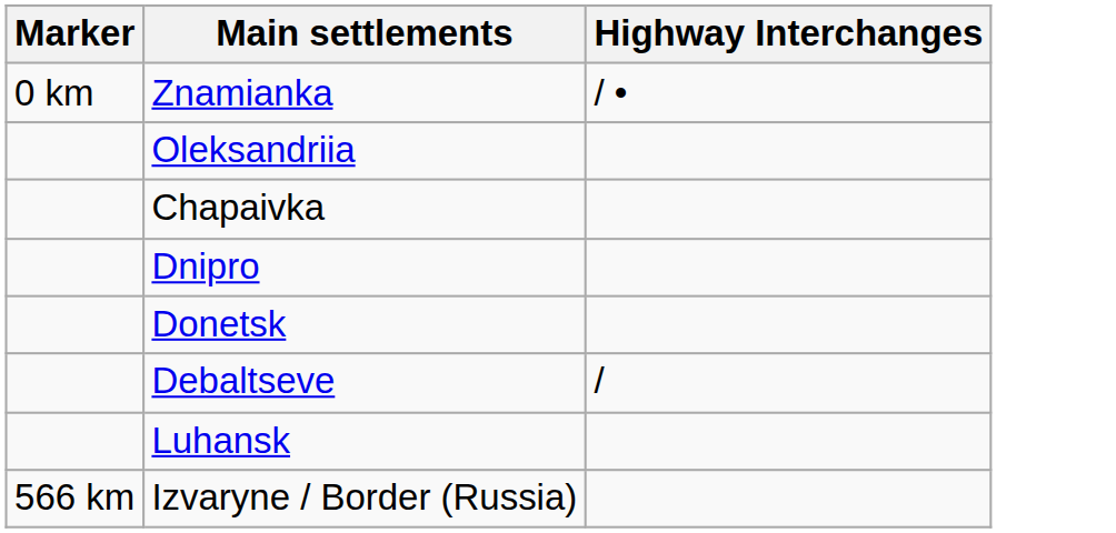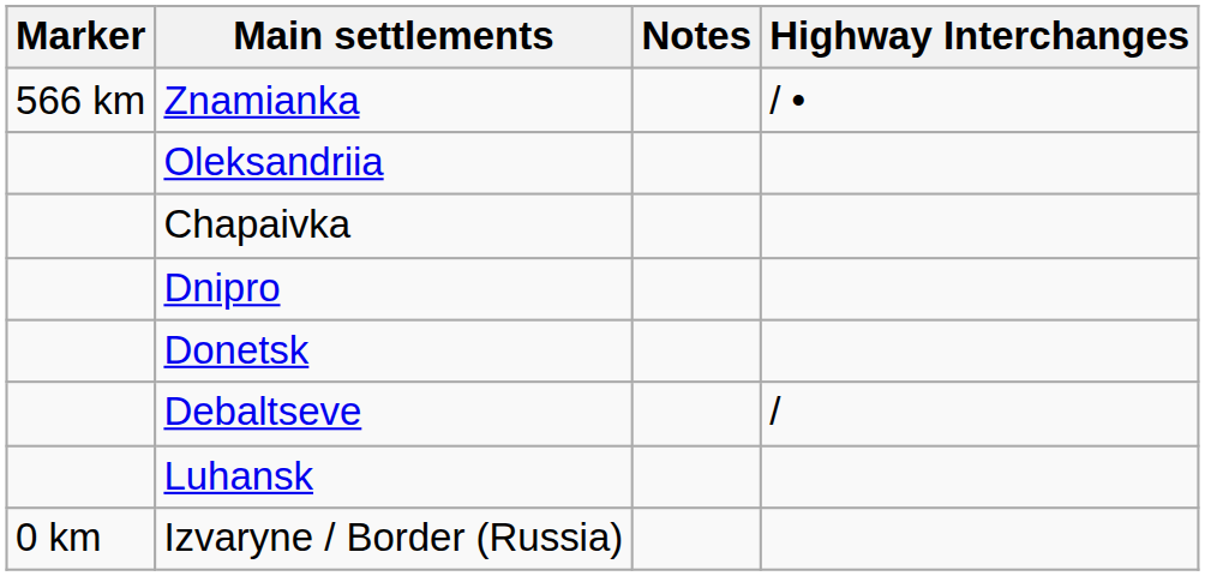+ column: Notes
Znamianka | Marker: 0 km -> 566 km
Izvaryne / Border (Russia) | Marker: 566 km -> 0 km
